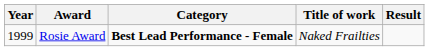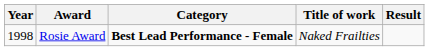Rosie Award | Year: 1999 -> 1998
